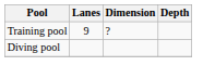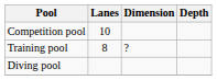+ row: Competition pool | 10
Training pool | Lanes: 9 -> 8
